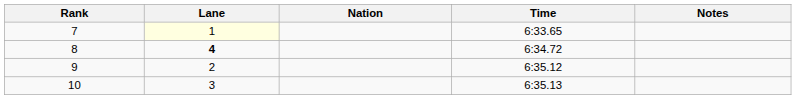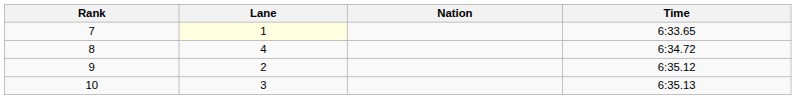- column: Notes
8 | Lane: bold -> normal
